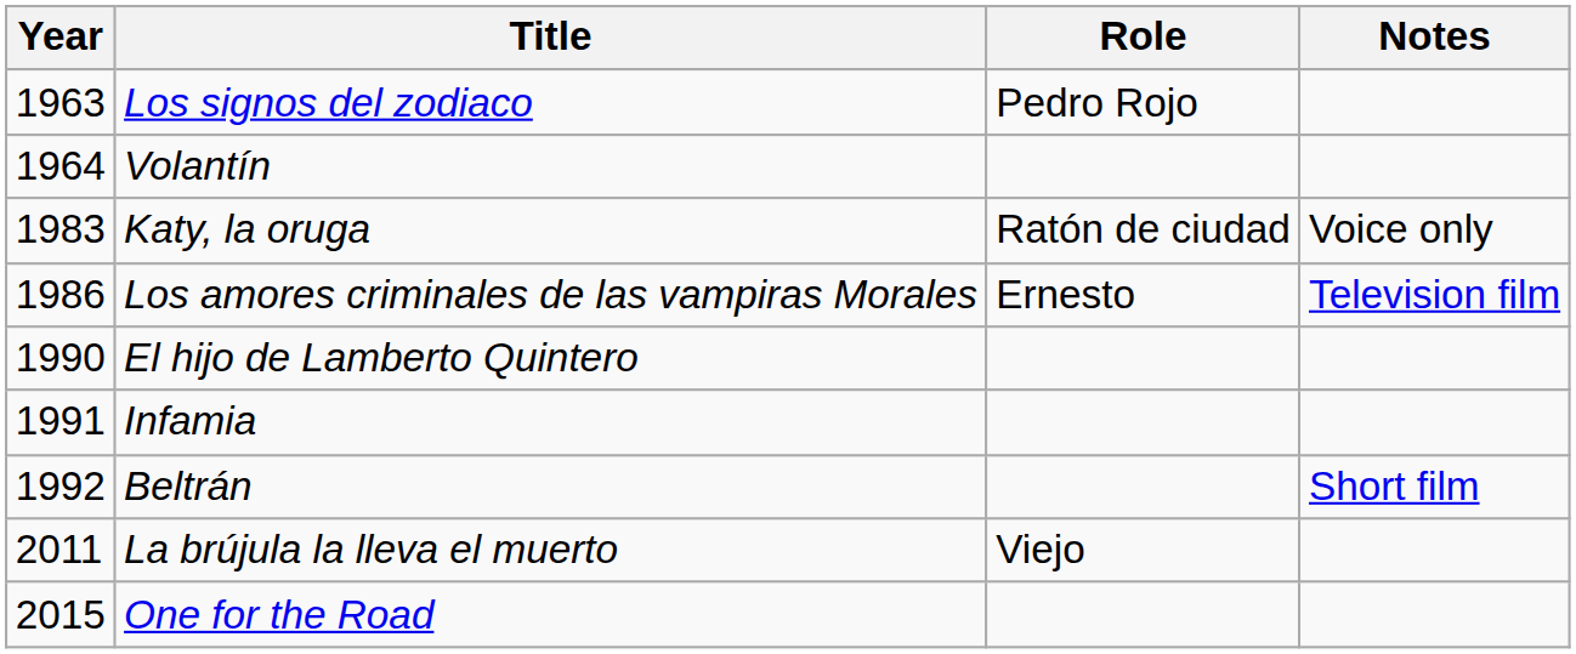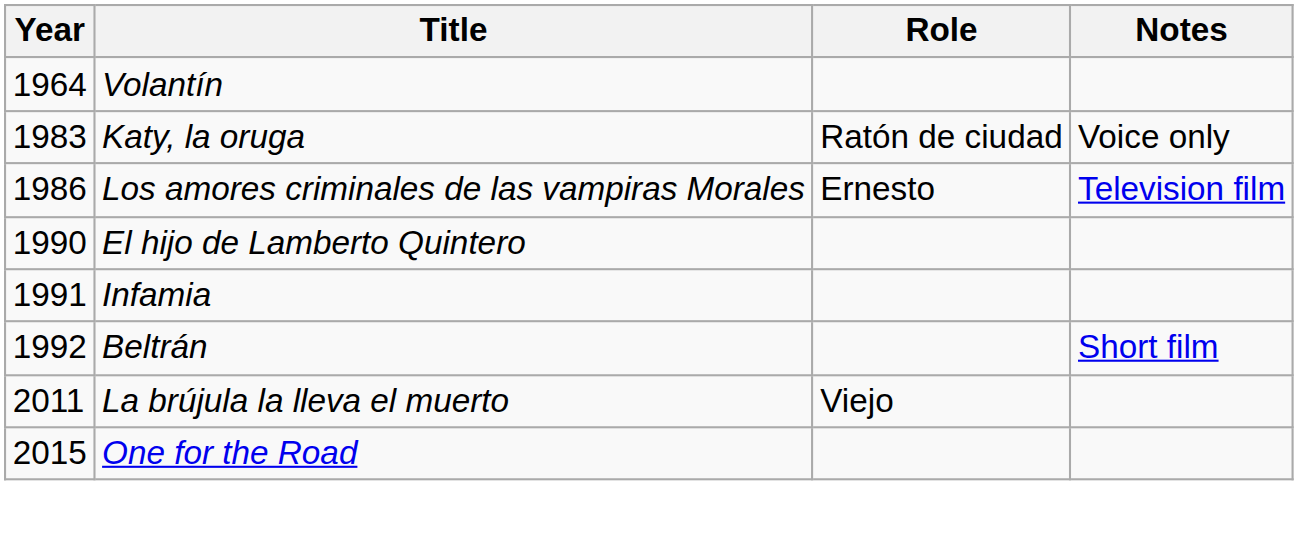- row: 1963 | Los signos del zodiaco | Pedro Rojo
